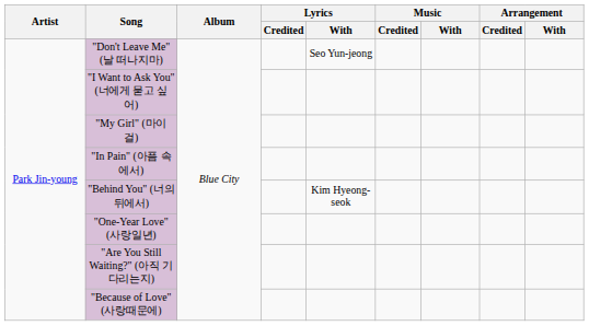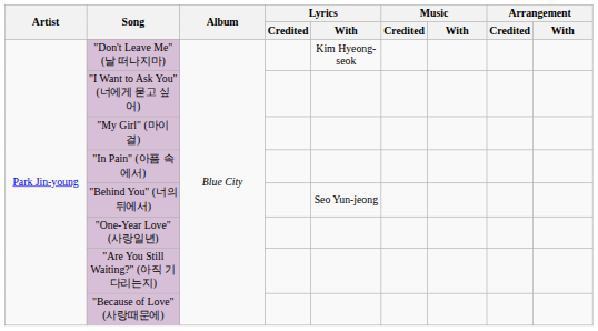"Don't Leave Me" (날 떠나지마) | Lyrics / With: Seo Yun-jeong -> Kim Hyeong-seok
"Behind You" (너의 뒤에서) | Lyrics / With: Kim Hyeong-seok -> Seo Yun-jeong
